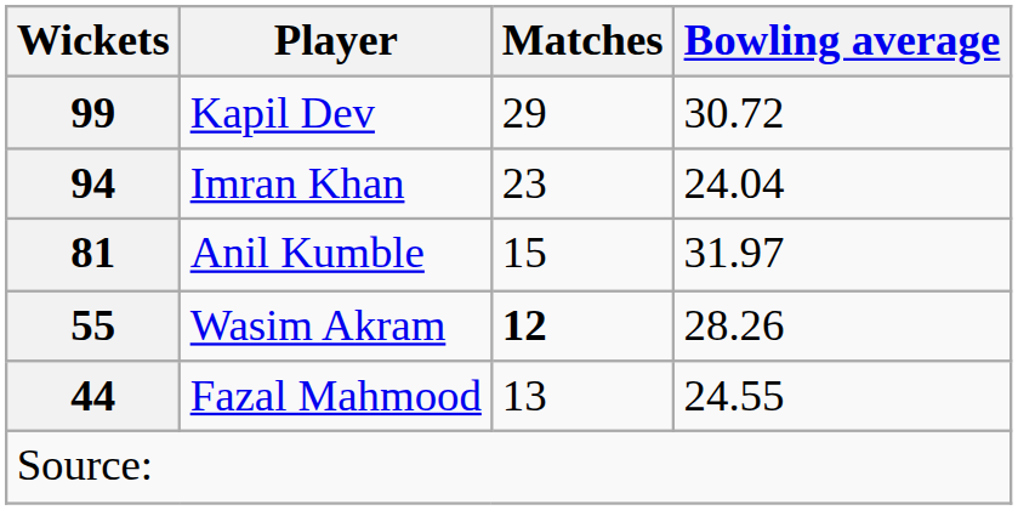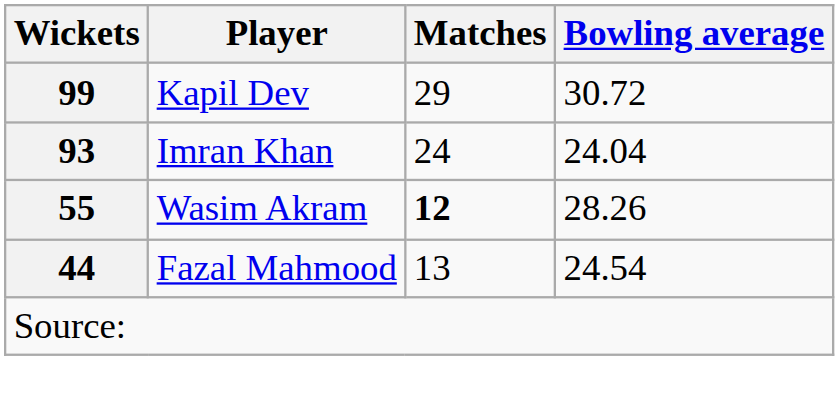Imran Khan | Wickets: 94 -> 93
Imran Khan | Matches: 23 -> 24
- row: 81 | Anil Kumble | 15 | 31.97
Fazal Mahmood | Bowling average: 24.55 -> 24.54
